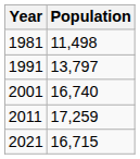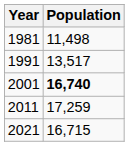1991 | Population: 13,797 -> 13,517
2001 | Population: normal -> bold
